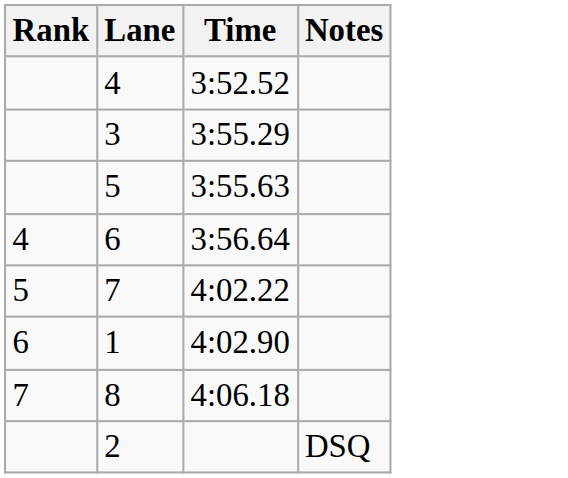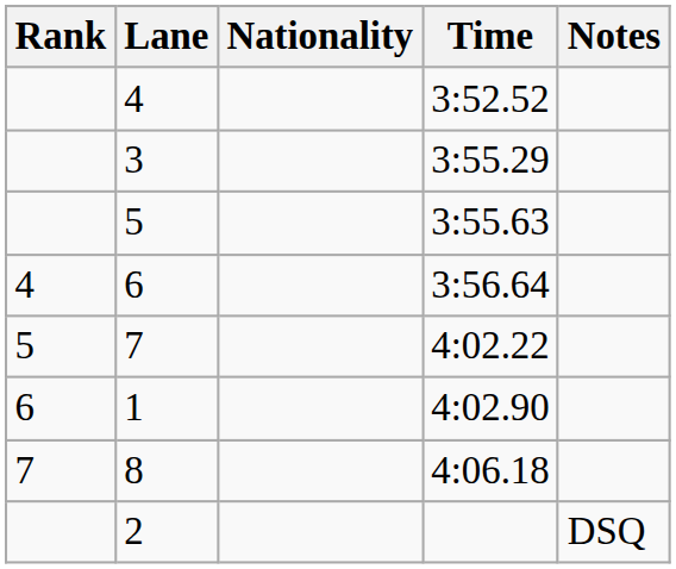+ column: Nationality
